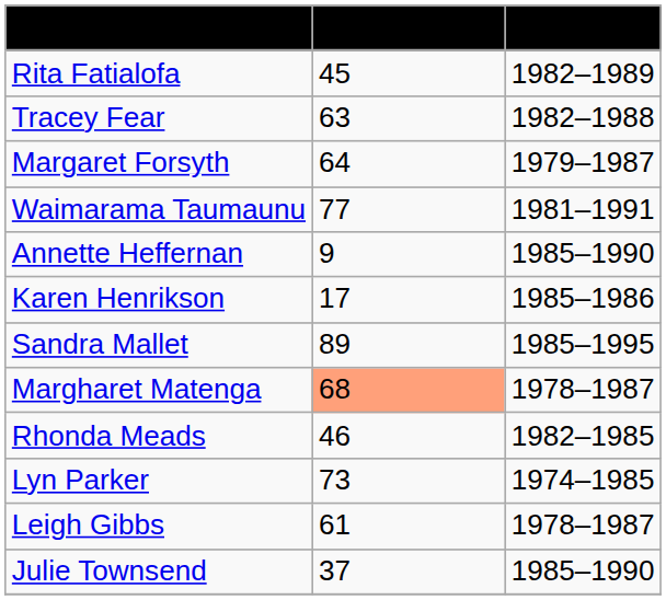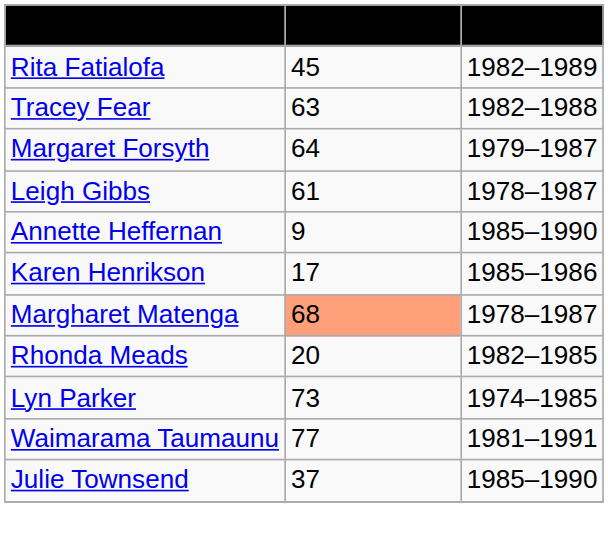rows swapped: Leigh Gibbs <-> Waimarama Taumaunu
- row: Sandra Mallet | 89 | 1985–1995
Rhonda Meads | Appearances: 46 -> 20
